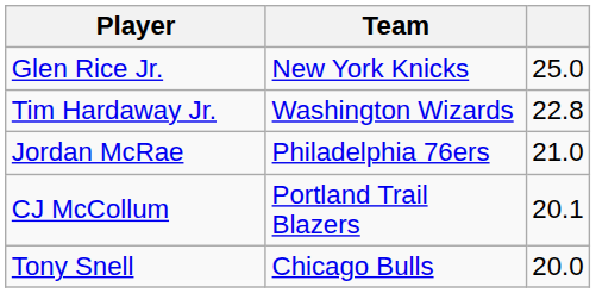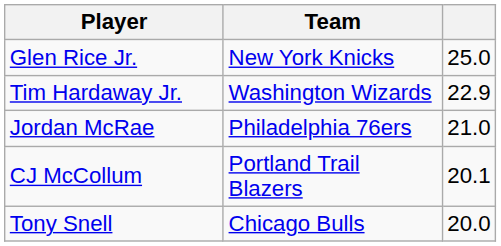Tim Hardaway Jr. | column 3: 22.8 -> 22.9
